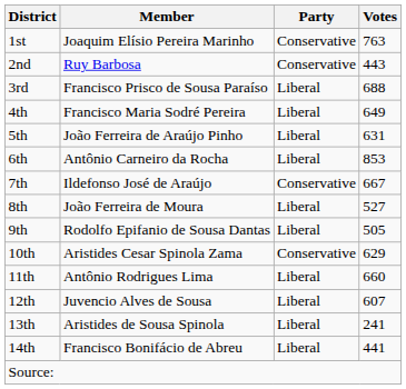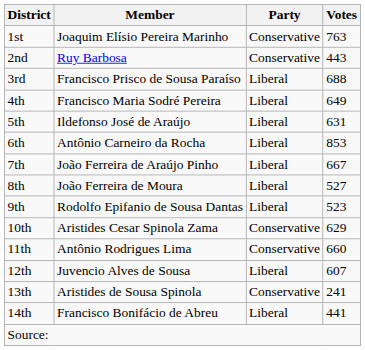5th | Member: João Ferreira de Araújo Pinho -> Ildefonso José de Araújo
7th | Member: Ildefonso José de Araújo -> João Ferreira de Araújo Pinho
7th | Party: Conservative -> Liberal
9th | Votes: 505 -> 523
11th | Party: Liberal -> Conservative
13th | Party: Liberal -> Conservative
